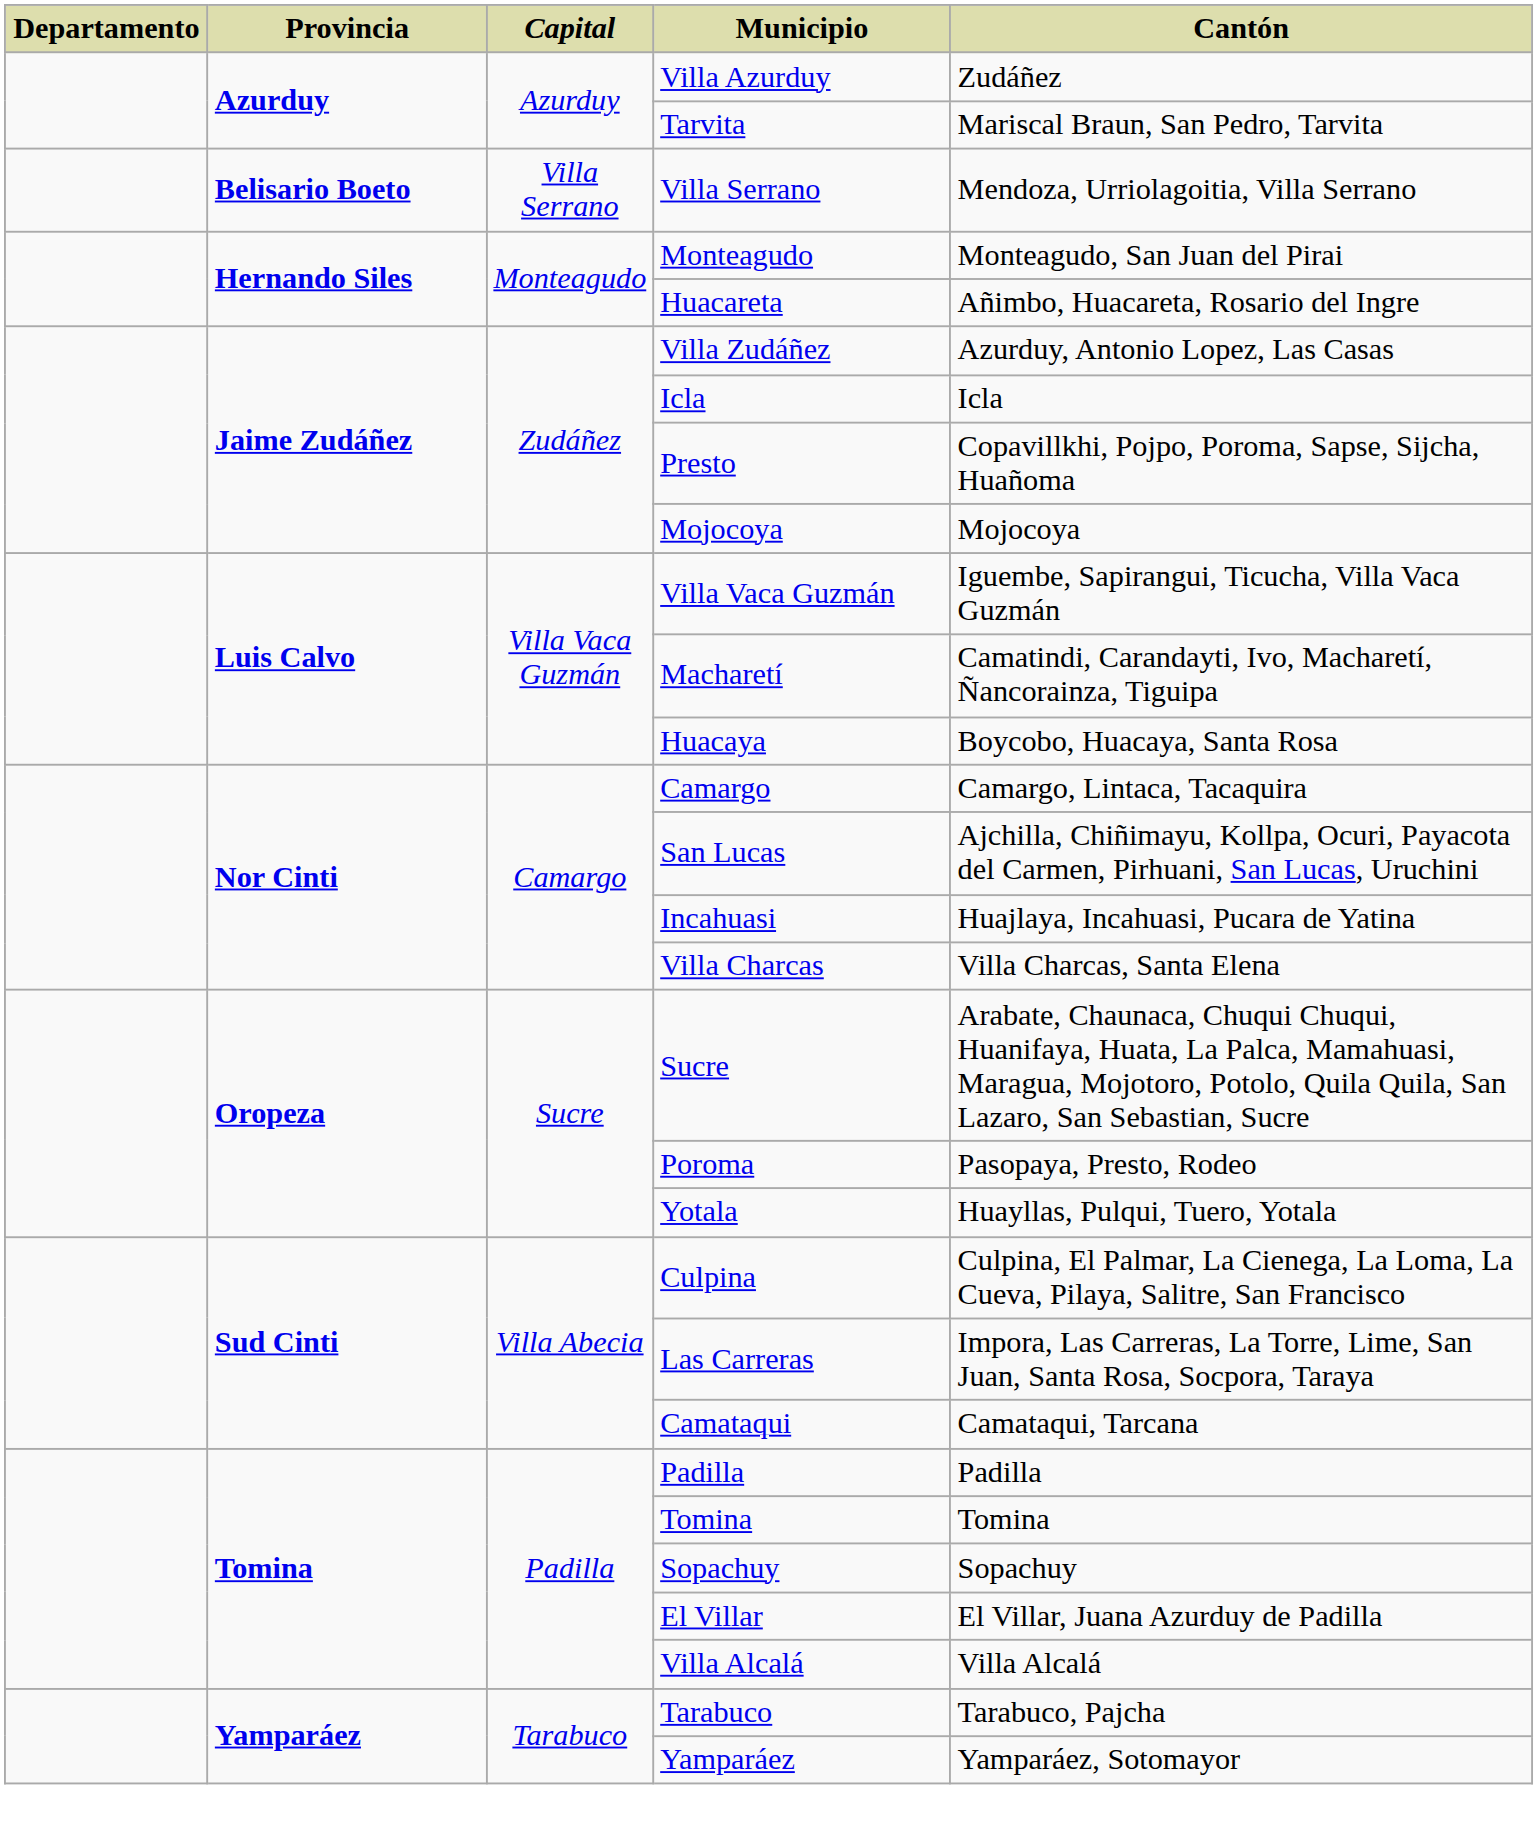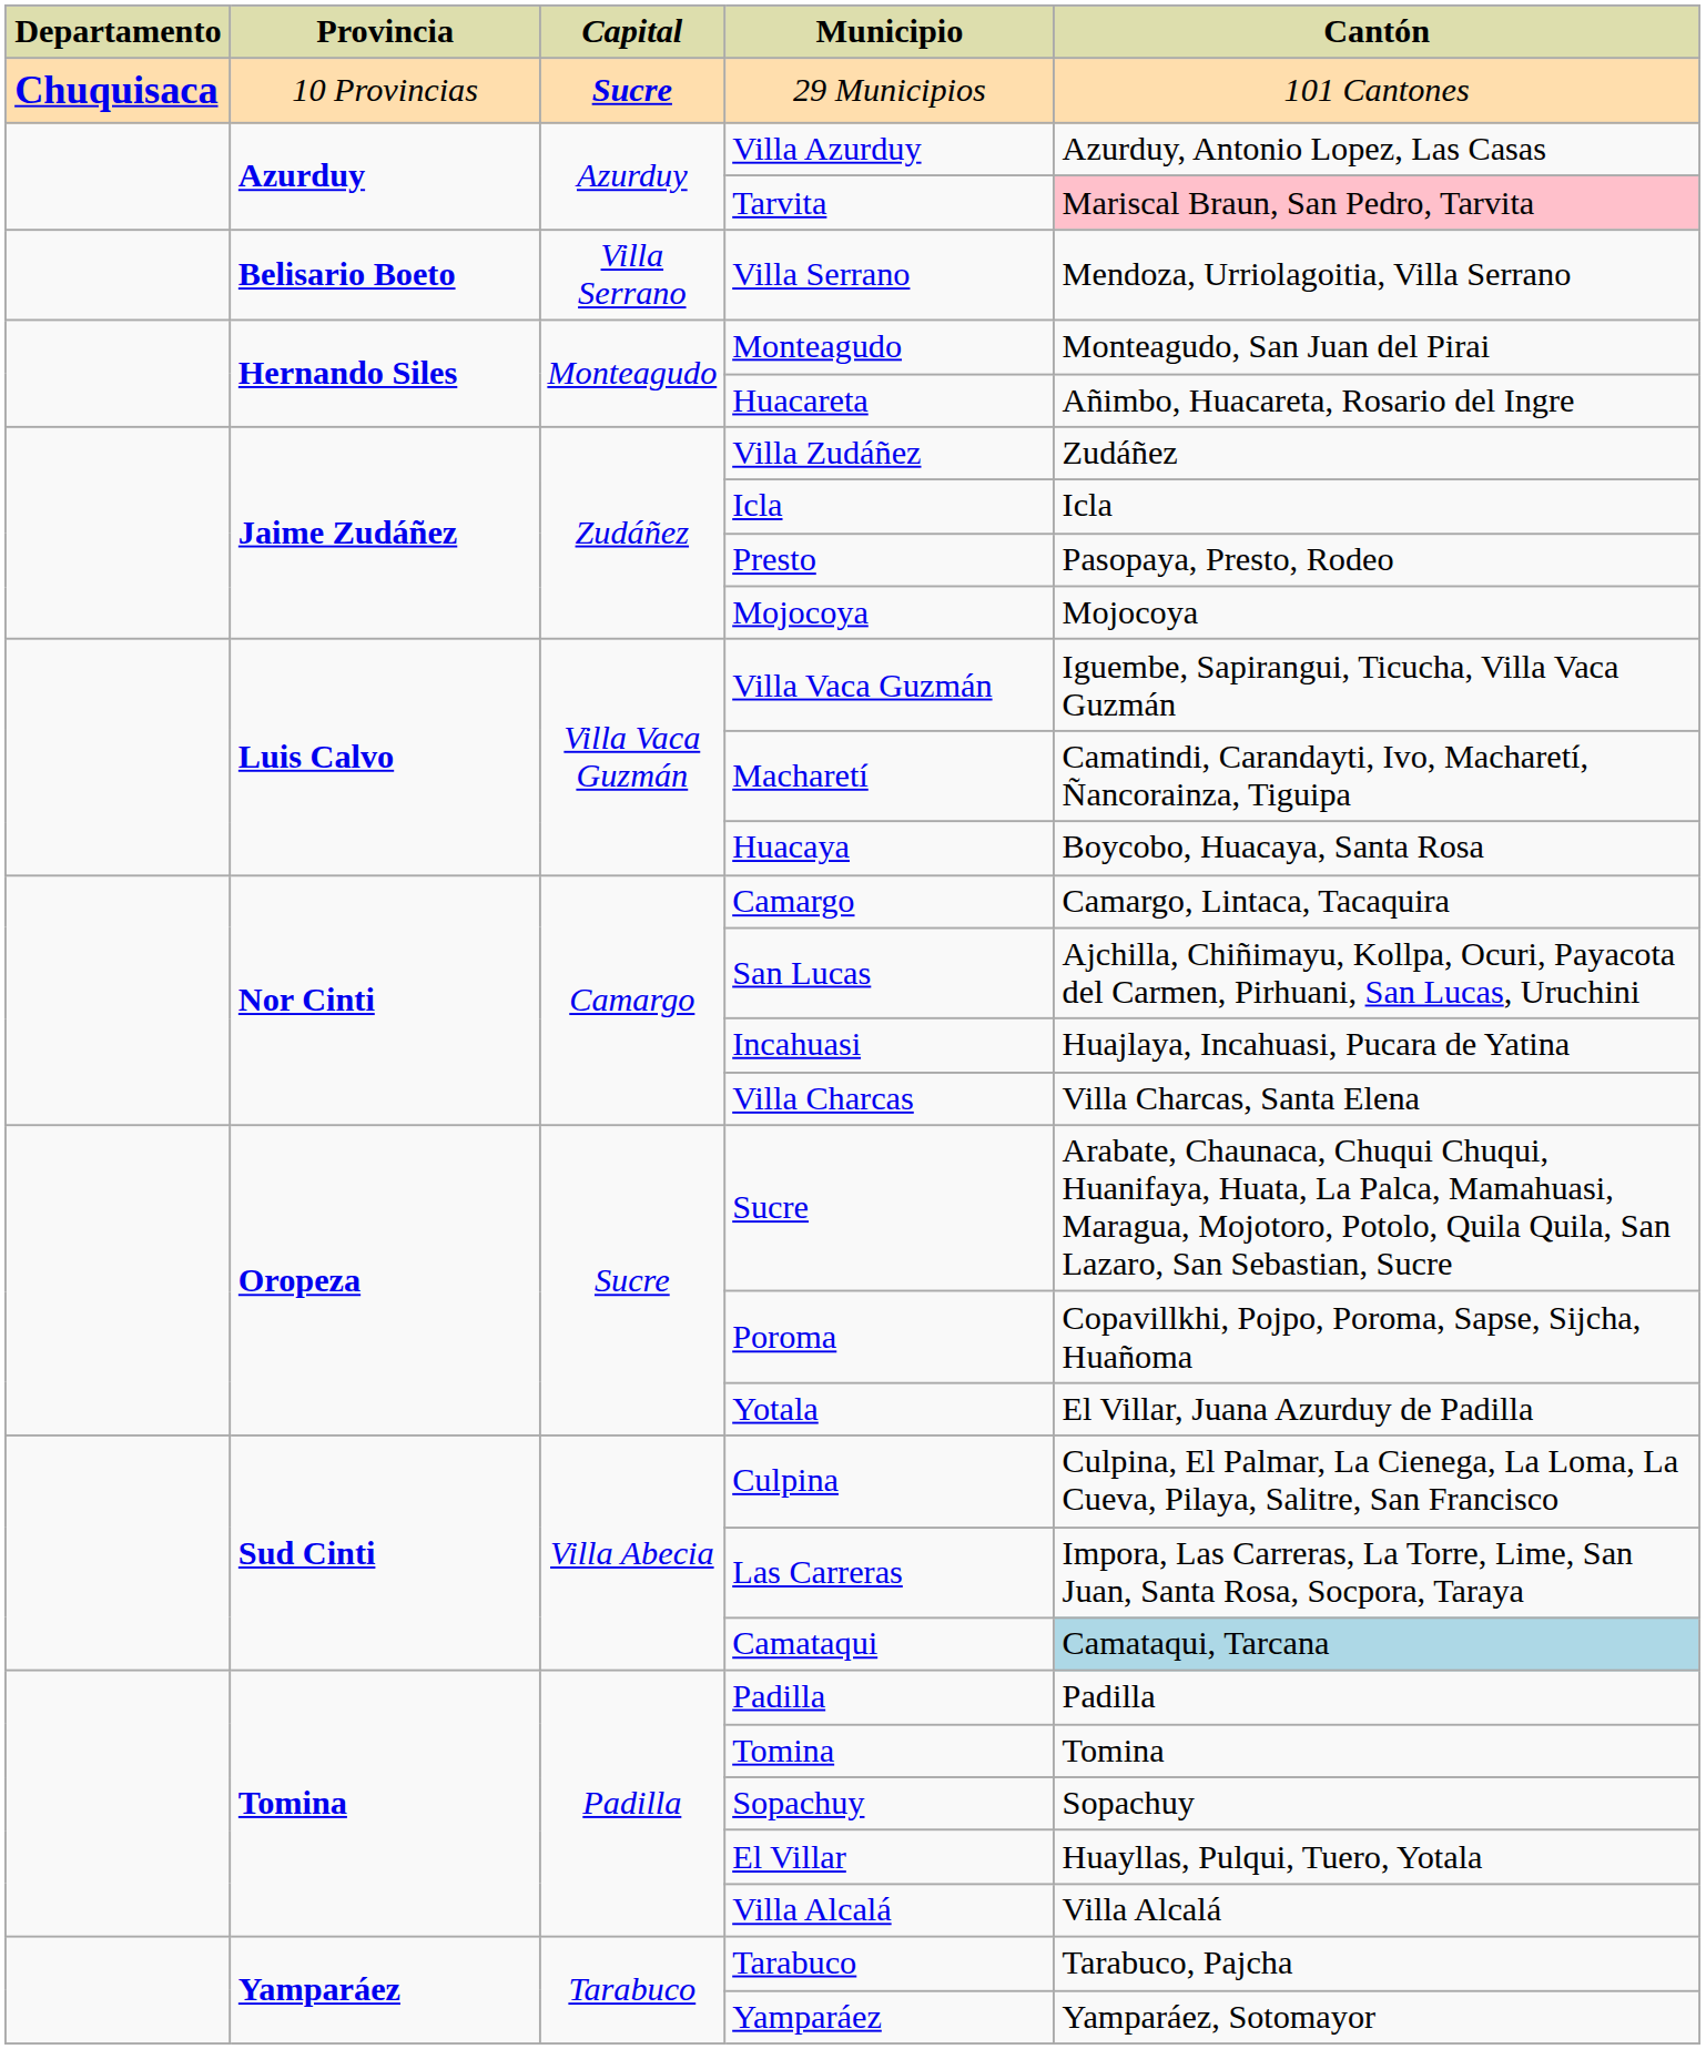+ row: Chuquisaca | 10 Provincias | Sucre | 29 Municipios | 101 Cantones
Villa Azurduy | Cantón: Zudáñez -> Azurduy, Antonio Lopez, Las Casas
Tarvita | Cantón: no background -> pink background
Villa Zudáñez | Cantón: Azurduy, Antonio Lopez, Las Casas -> Zudáñez
Presto | Cantón: Copavillkhi, Pojpo, Poroma, Sapse, Sijcha, Huañoma -> Pasopaya, Presto, Rodeo
Poroma | Cantón: Pasopaya, Presto, Rodeo -> Copavillkhi, Pojpo, Poroma, Sapse, Sijcha, Huañoma
Yotala | Cantón: Huayllas, Pulqui, Tuero, Yotala -> El Villar, Juana Azurduy de Padilla
Camataqui | Cantón: no background -> lightblue background
El Villar | Cantón: El Villar, Juana Azurduy de Padilla -> Huayllas, Pulqui, Tuero, Yotala
